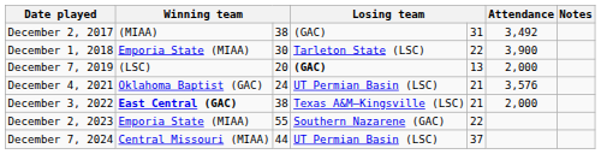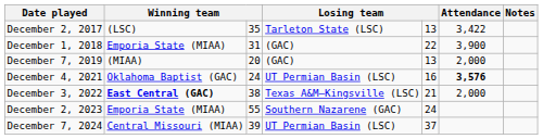December 2, 2017 | column 2: (MIAA) -> (LSC)
December 2, 2017 | column 3: 38 -> 35
December 2, 2017 | column 4: (GAC) -> Tarleton State (LSC)
December 2, 2017 | column 5: 31 -> 13
December 2, 2017 | Attendance: 3,492 -> 3,422
December 1, 2018 | column 3: 30 -> 31
December 1, 2018 | column 4: Tarleton State (LSC) -> (GAC)
December 7, 2019 | column 2: (LSC) -> (MIAA)
December 7, 2019 | column 4: bold -> normal
December 4, 2021 | column 5: 21 -> 16
December 4, 2021 | Attendance: normal -> bold
December 2, 2023 | column 5: 22 -> 24
December 7, 2024 | column 3: 44 -> 39
